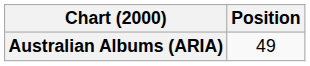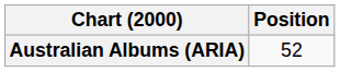Australian Albums (ARIA) | Position: 49 -> 52
